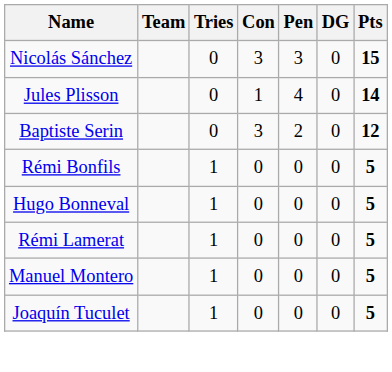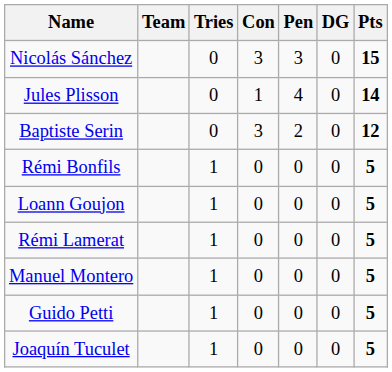- row: Hugo Bonneval | 1 | 0 | 0 | 0 | 5
+ row: Loann Goujon | 1 | 0 | 0 | 0 | 5
+ row: Guido Petti | 1 | 0 | 0 | 0 | 5
